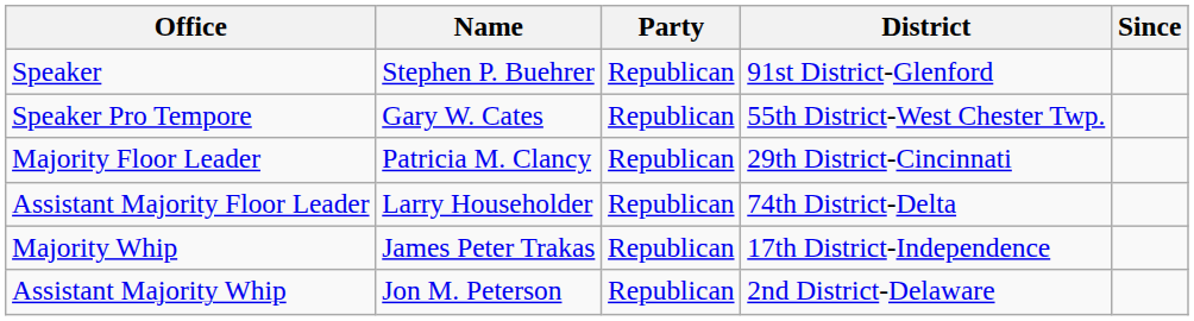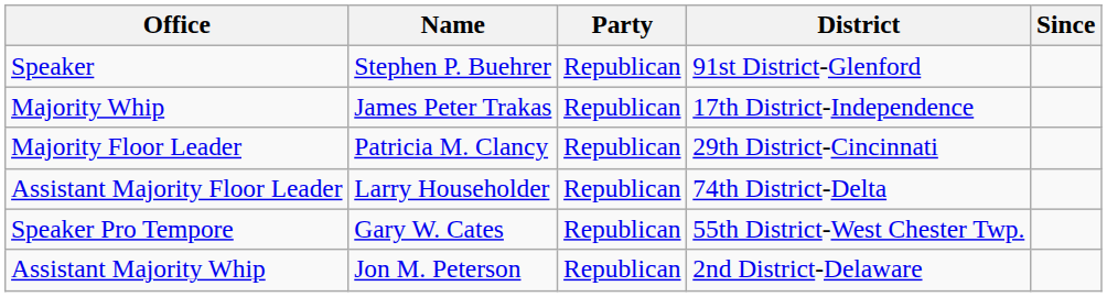rows swapped: Speaker Pro Tempore <-> Majority Whip
